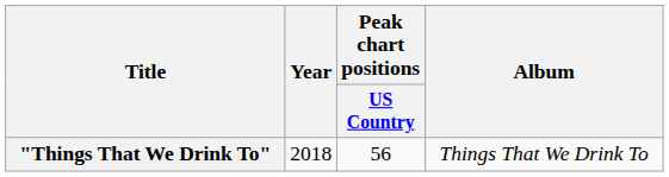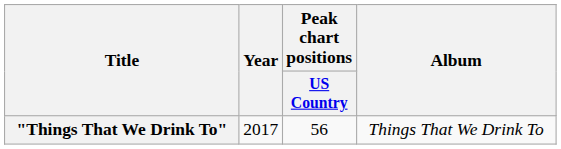"Things That We Drink To" | Year: 2018 -> 2017
